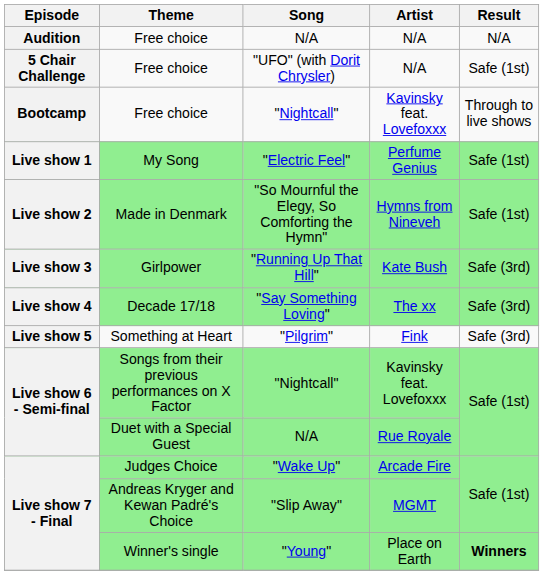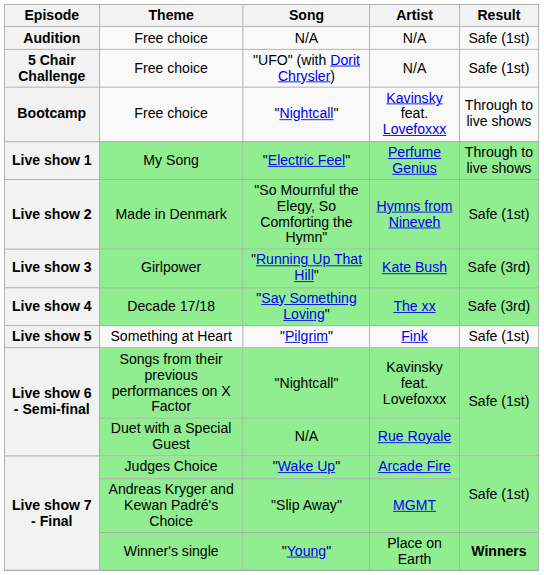Audition / Free choice | Result: N/A -> Safe (1st)
My Song | Result: Safe (1st) -> Through to live shows
Something at Heart | Result: Safe (3rd) -> Safe (1st)
